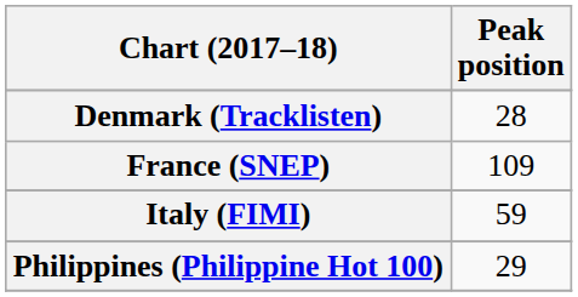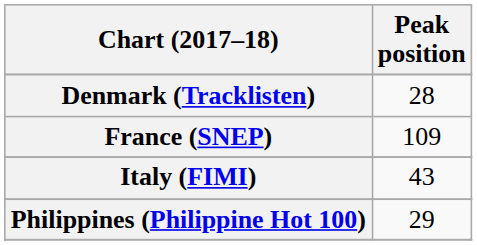Italy (FIMI) | Peak position: 59 -> 43
